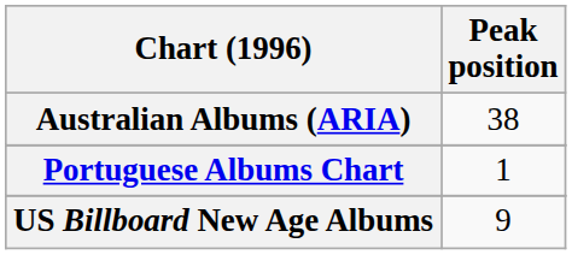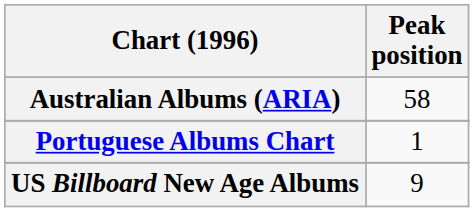Australian Albums (ARIA) | Peak position: 38 -> 58
